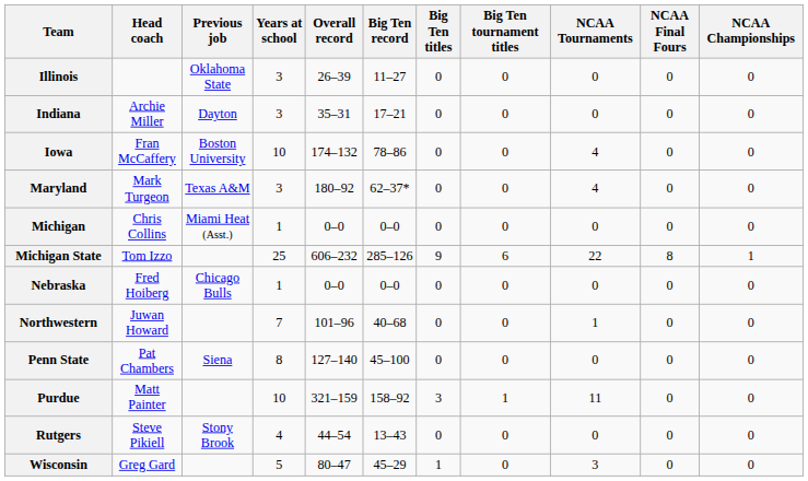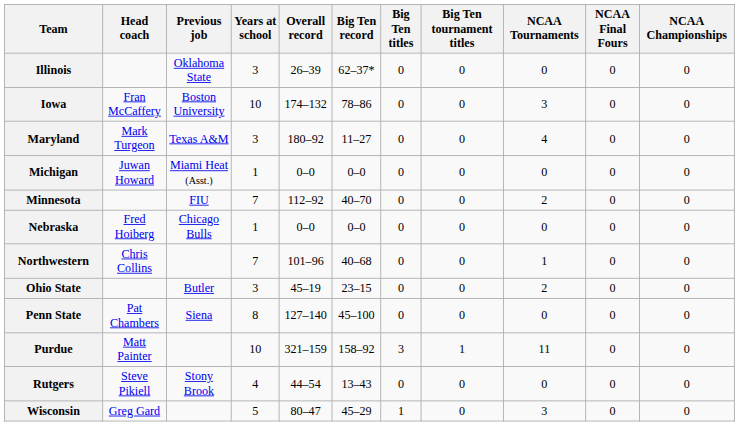Illinois | Big Ten record: 11–27 -> 62–37*
- row: Indiana | Archie Miller | Dayton | 3 | 35–31 | 17–21 | 0 | 0 | 0 | 0 | 0
Iowa | NCAA Tournaments: 4 -> 3
Maryland | Big Ten record: 62–37* -> 11–27
Michigan | Head coach: Chris Collins -> Juwan Howard
- row: Michigan State | Tom Izzo | 25 | 606–232 | 285–126 | 9 | 6 | 22 | 8 | 1
+ row: Minnesota | FIU | 7 | 112–92 | 40–70 | 0 | 0 | 2 | 0 | 0
Northwestern | Head coach: Juwan Howard -> Chris Collins
+ row: Ohio State | Butler | 3 | 45–19 | 23–15 | 0 | 0 | 2 | 0 | 0
